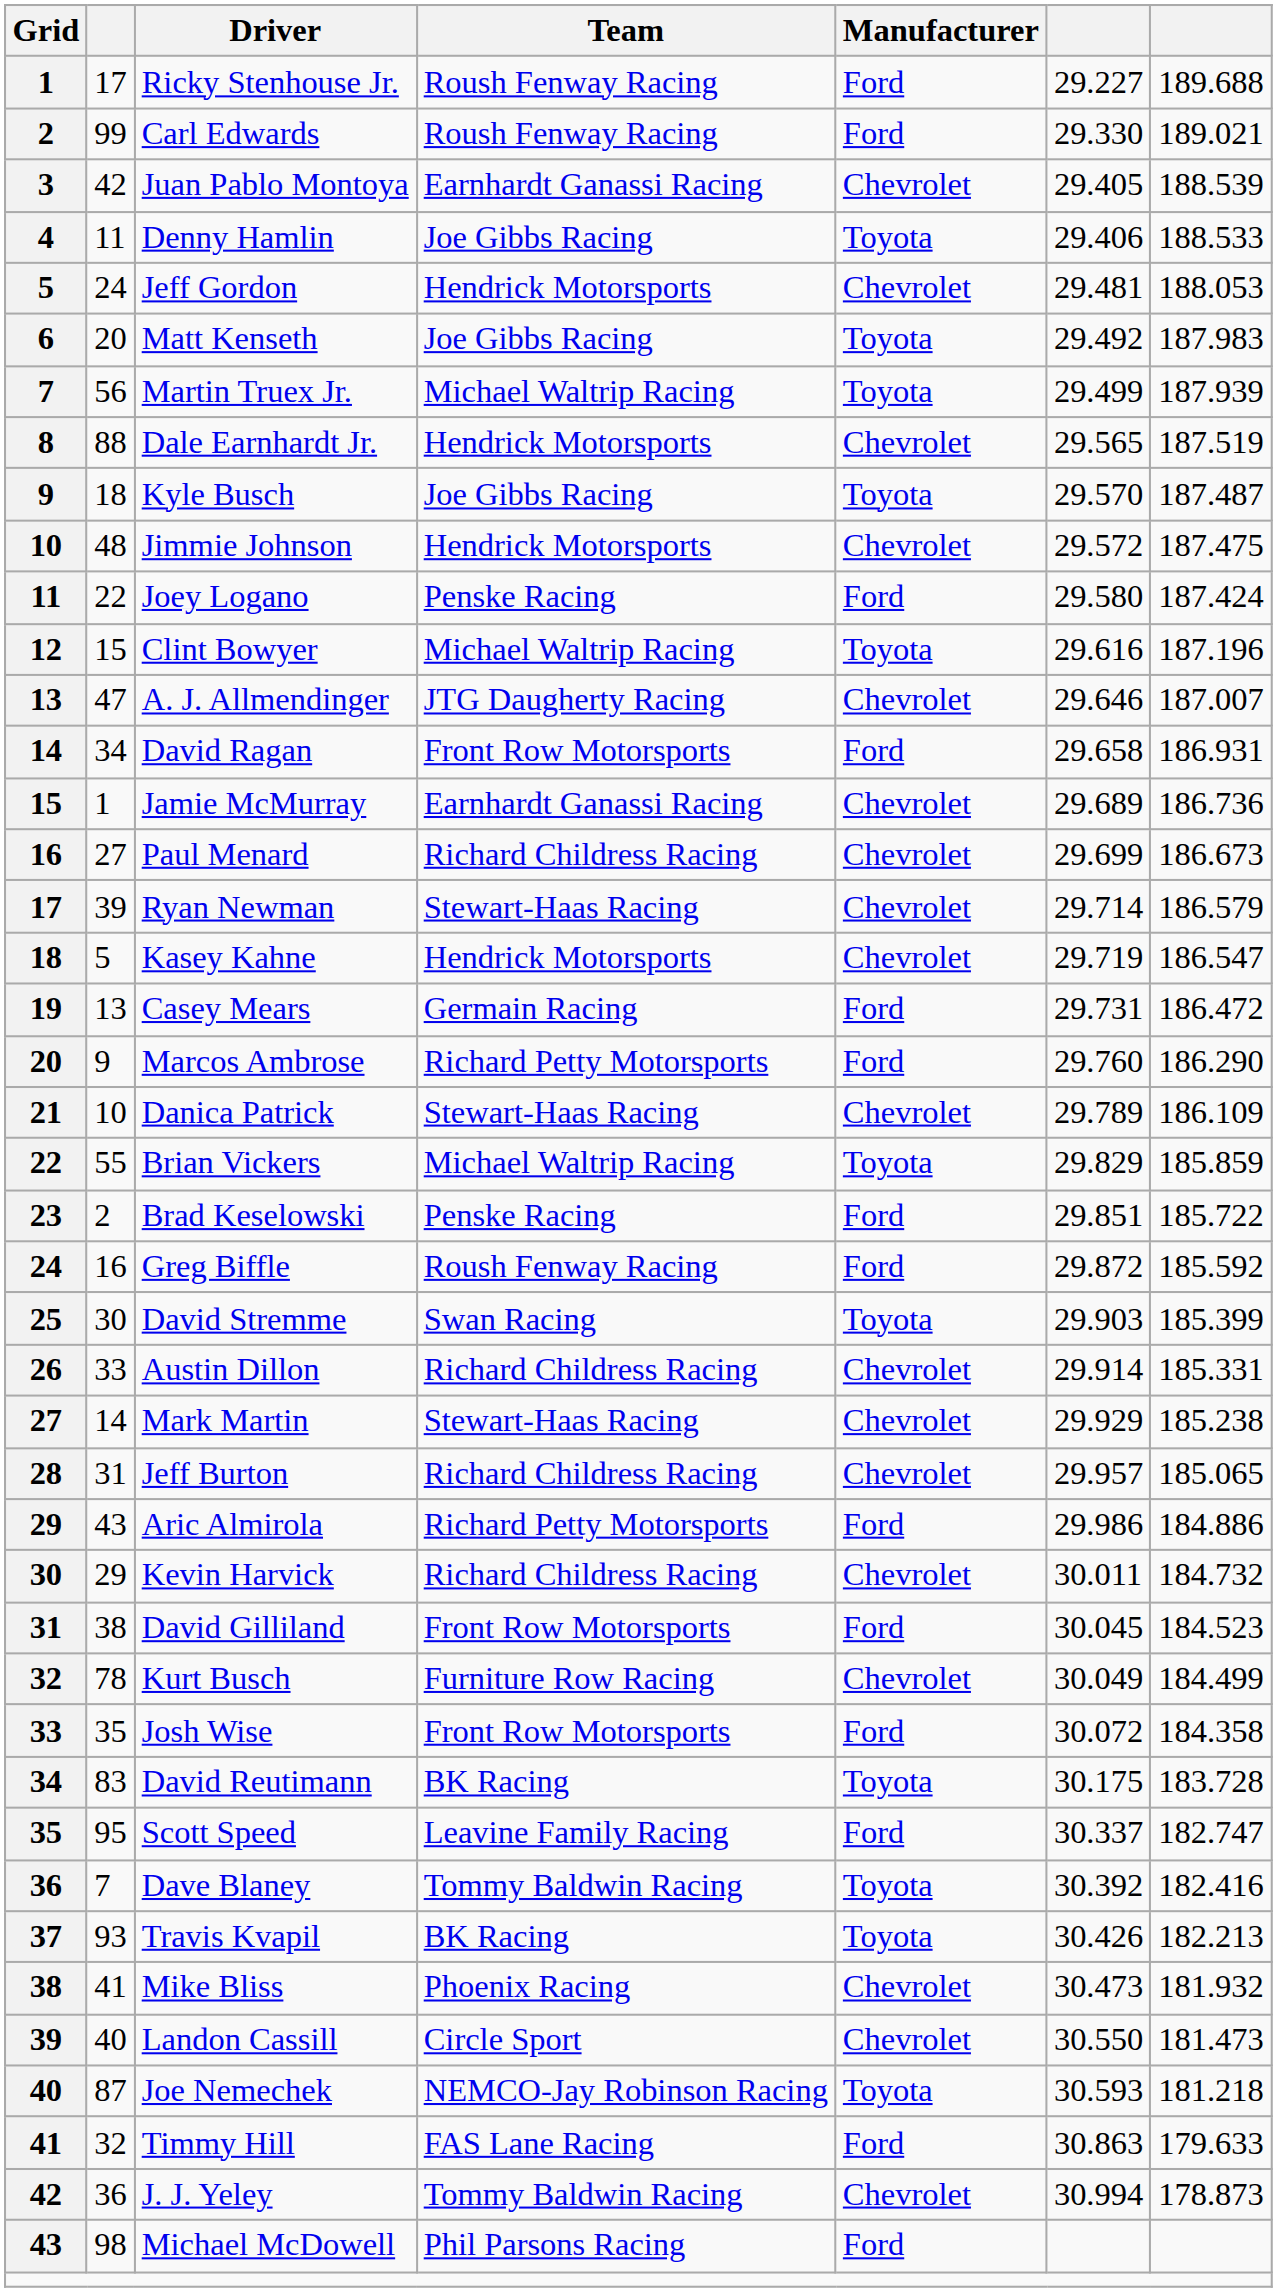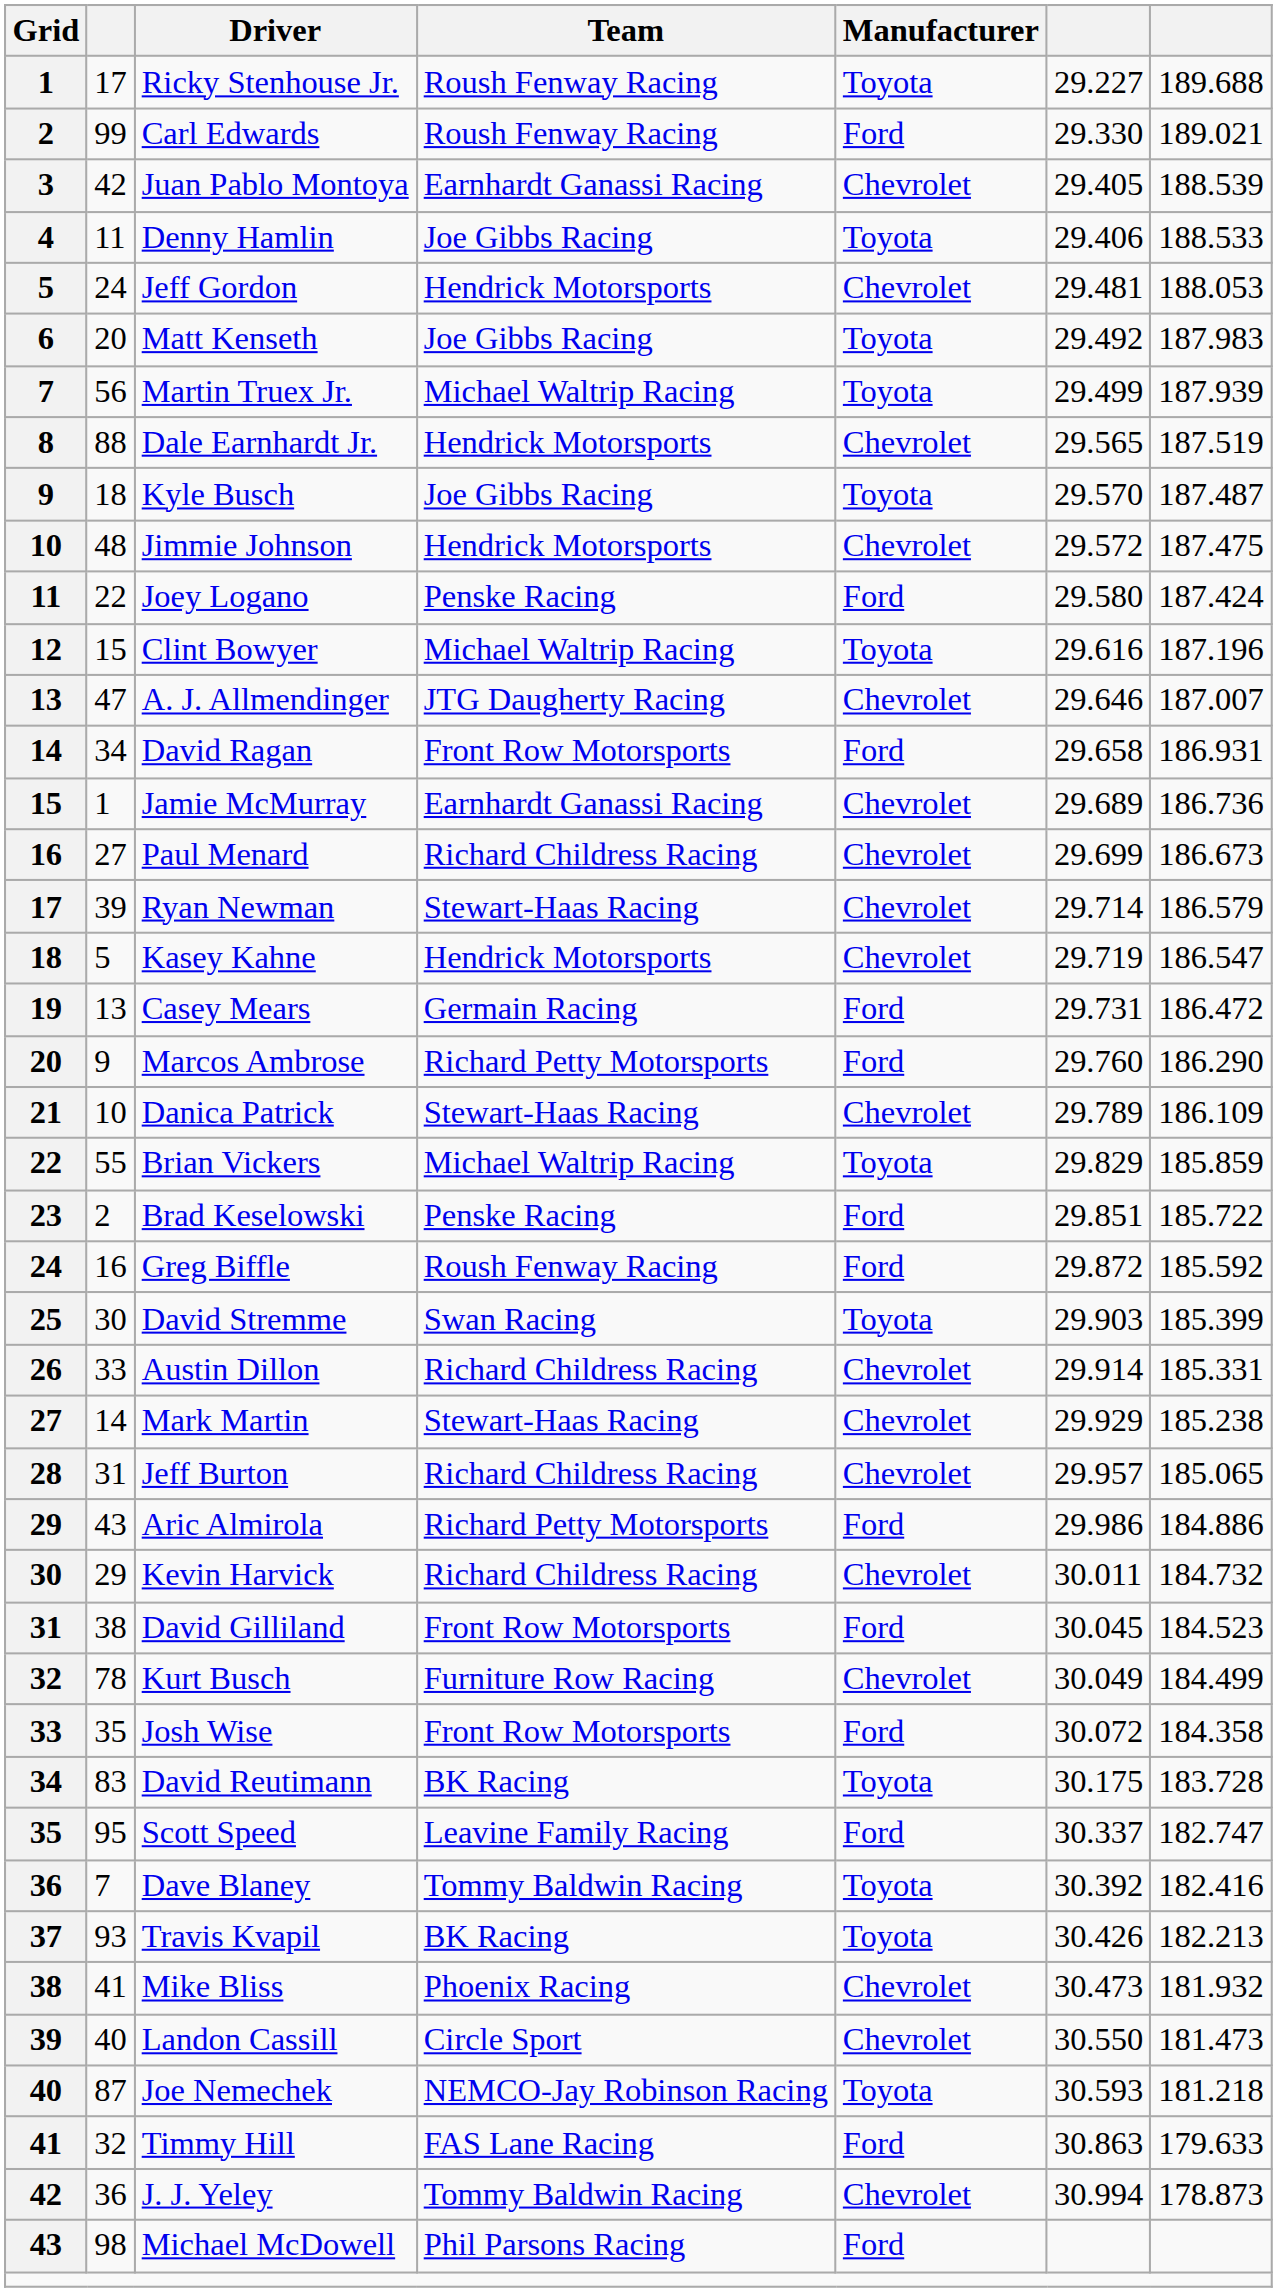Ricky Stenhouse Jr. | Manufacturer: Ford -> Toyota
